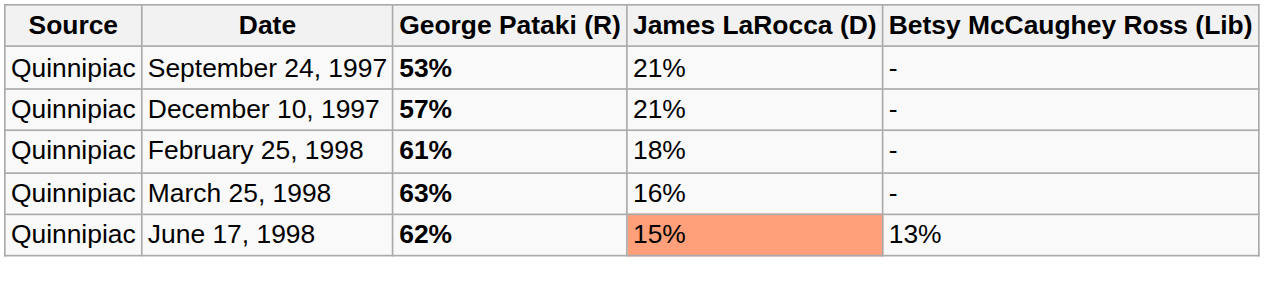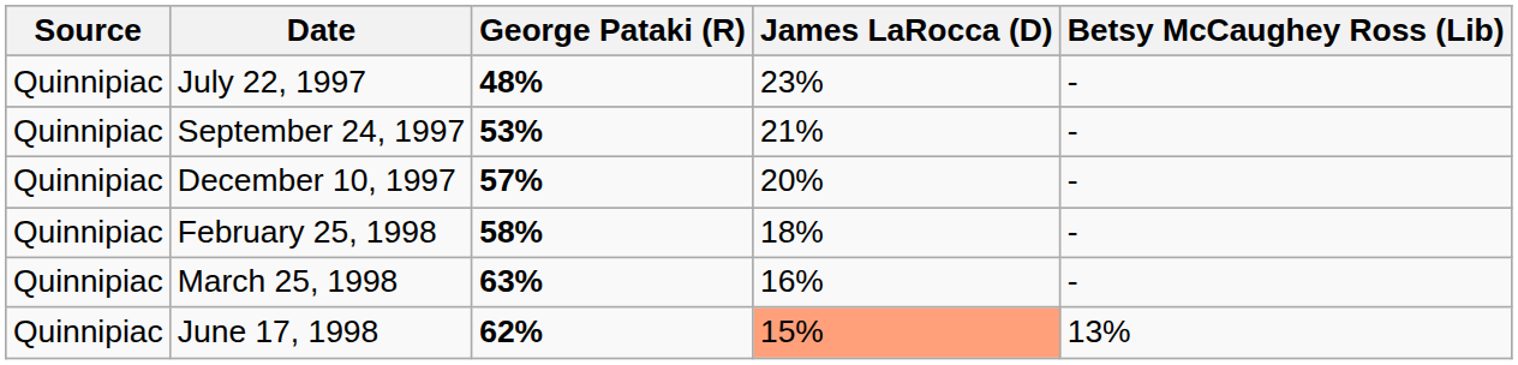+ row: Quinnipiac | July 22, 1997 | 48% | 23% | -
December 10, 1997 | James LaRocca (D): 21% -> 20%
February 25, 1998 | George Pataki (R): 61% -> 58%
